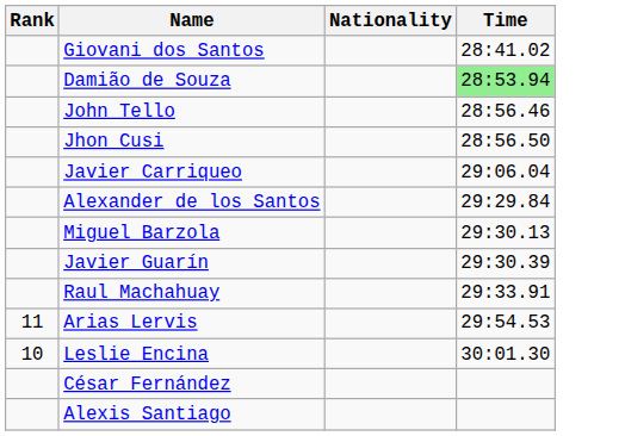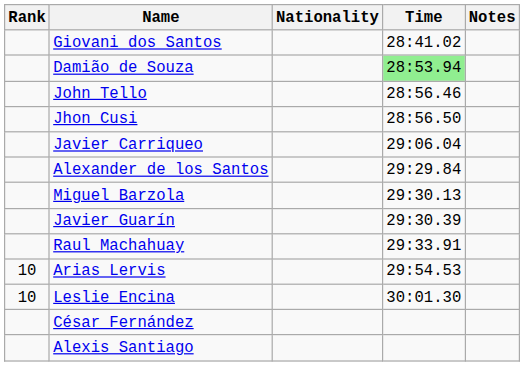+ column: Notes
Arias Lervis | Rank: 11 -> 10
